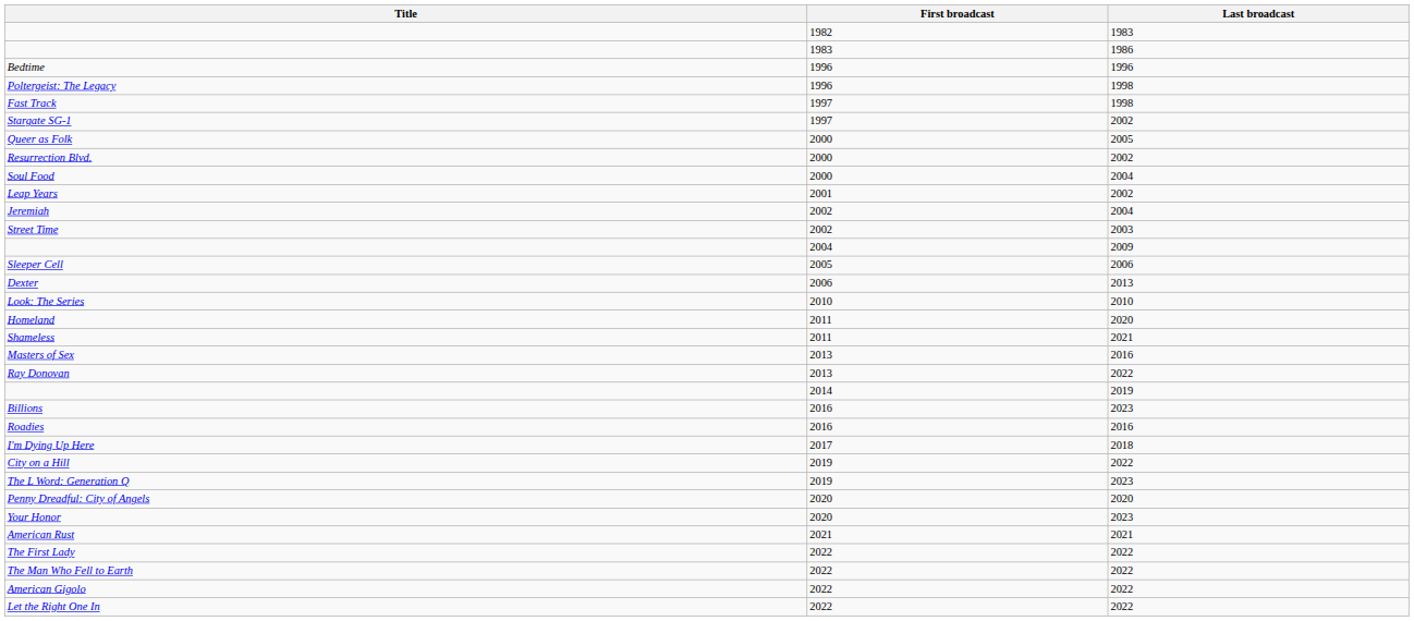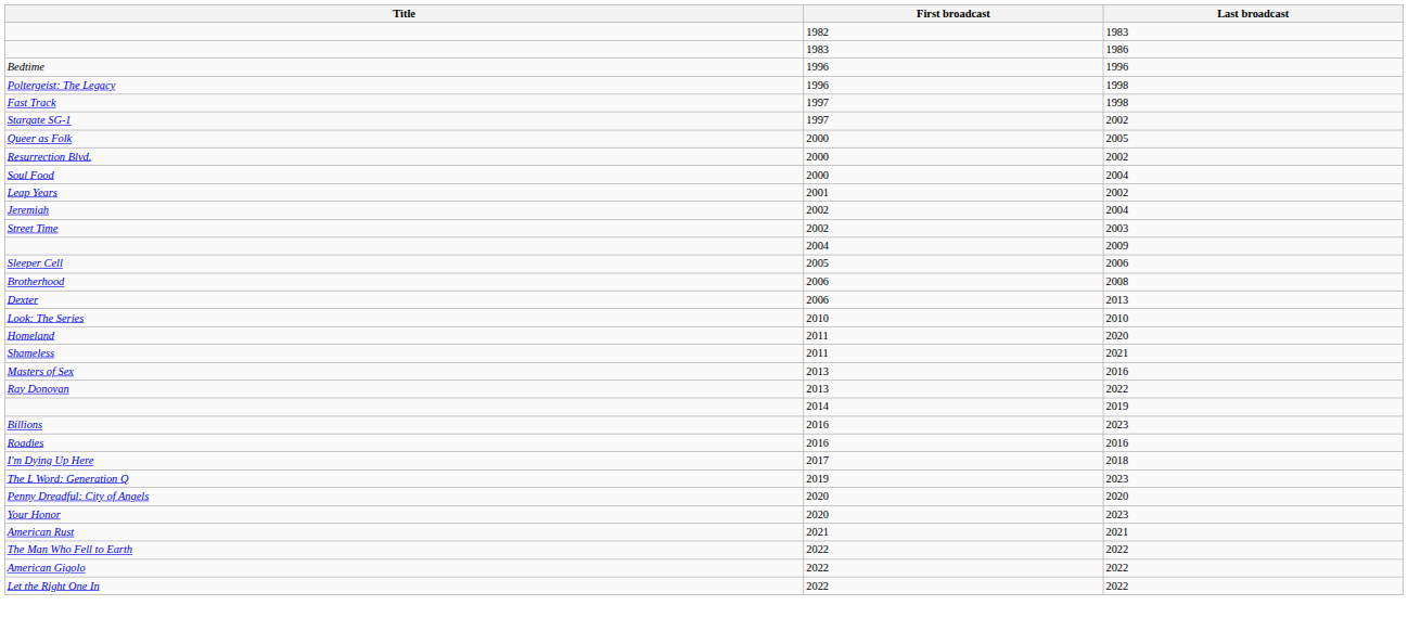+ row: Brotherhood | 2006 | 2008
- row: City on a Hill | 2019 | 2022
- row: The First Lady | 2022 | 2022
